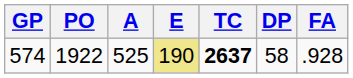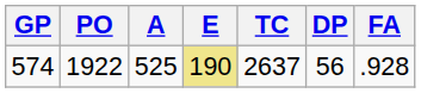574 | TC: bold -> normal
574 | DP: 58 -> 56
